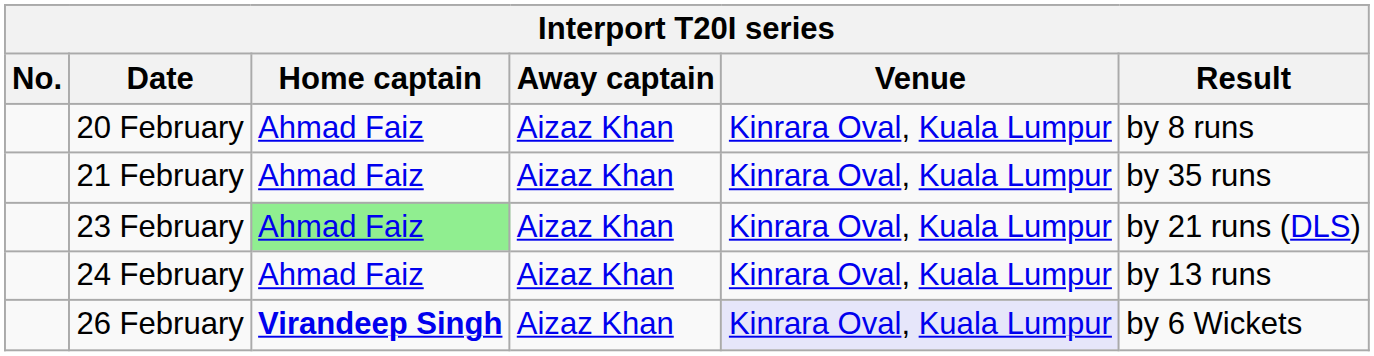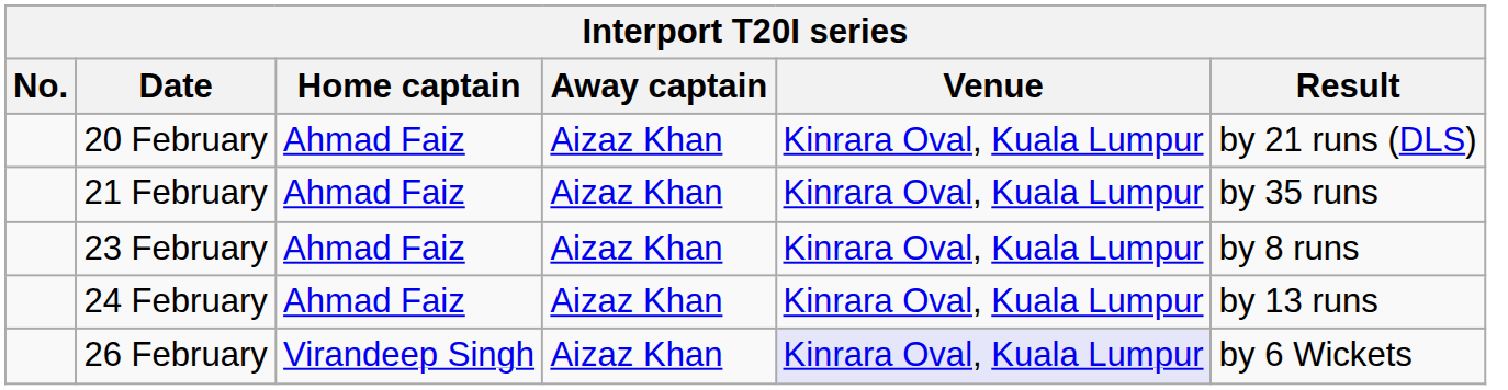20 February | Result: by 8 runs -> by 21 runs (DLS)
23 February | Home captain: lightgreen background -> no background
23 February | Result: by 21 runs (DLS) -> by 8 runs
26 February | Home captain: bold -> normal
